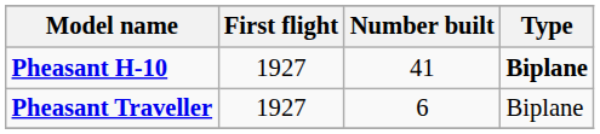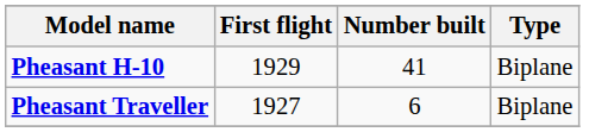Pheasant H-10 | First flight: 1927 -> 1929
Pheasant H-10 | Type: bold -> normal
